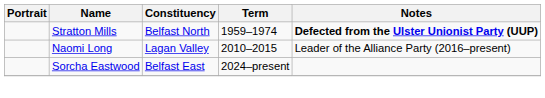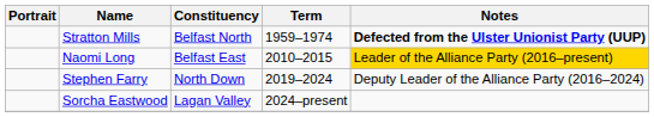Naomi Long | Constituency: Lagan Valley -> Belfast East
Naomi Long | Notes: no background -> gold background
+ row: Stephen Farry | North Down | 2019–2024 | Deputy Leader of the Alliance Party (2016–2024)
Sorcha Eastwood | Constituency: Belfast East -> Lagan Valley
